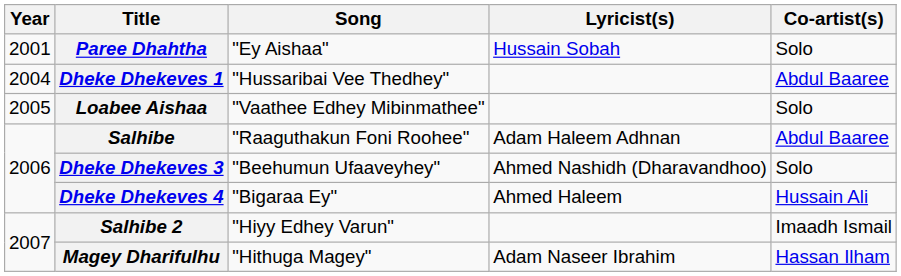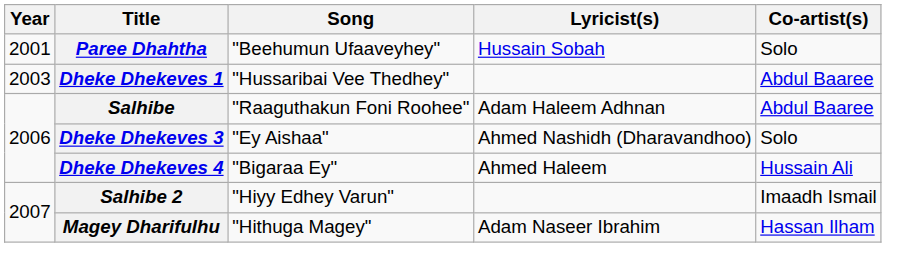Paree Dhahtha | Song: "Ey Aishaa" -> "Beehumun Ufaaveyhey"
Dheke Dhekeves 1 | Year: 2004 -> 2003
- row: 2005 | Loabee Aishaa | "Vaathee Edhey Mibinmathee" | Solo
Dheke Dhekeves 3 | Song: "Beehumun Ufaaveyhey" -> "Ey Aishaa"
